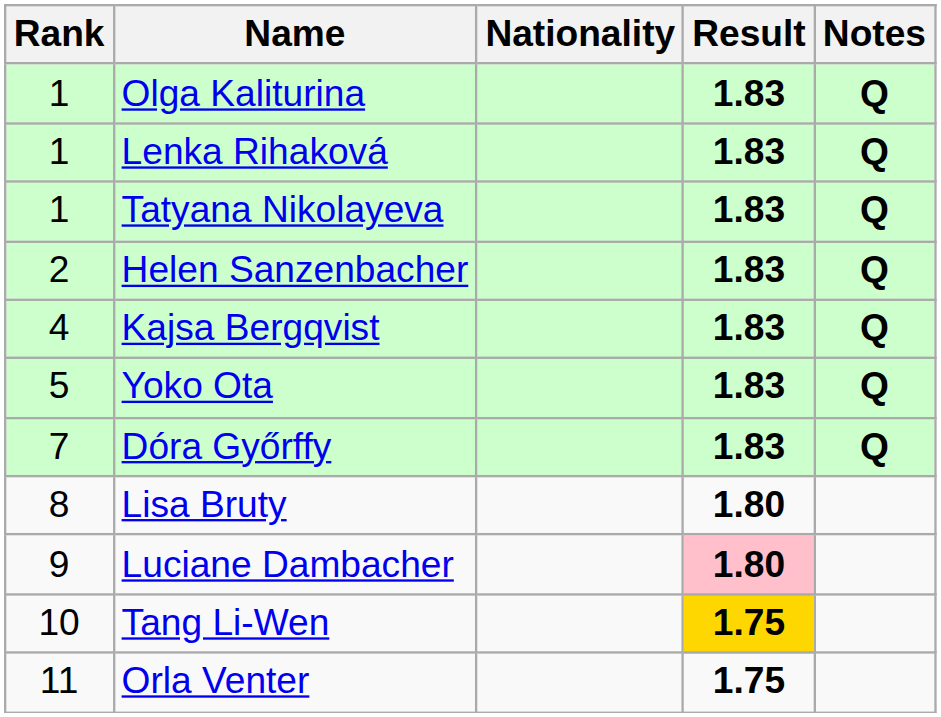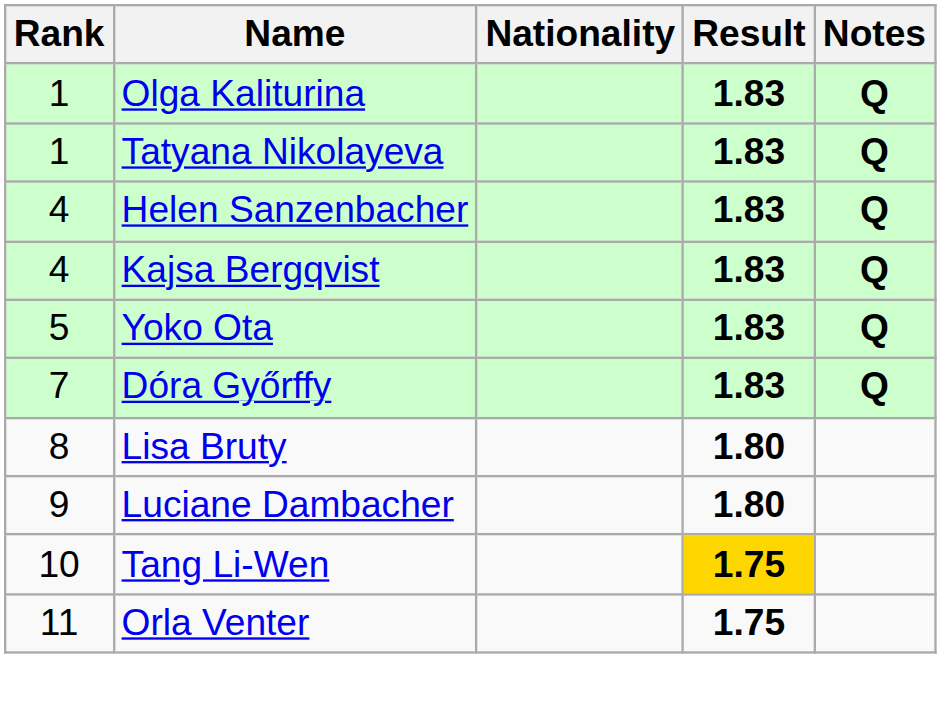- row: 1 | Lenka Rihaková | 1.83 | Q
Helen Sanzenbacher | Rank: 2 -> 4
Luciane Dambacher | Result: pink background -> no background
